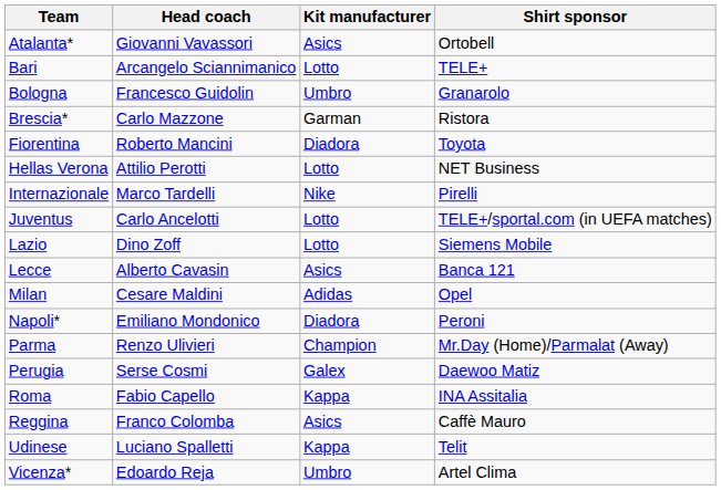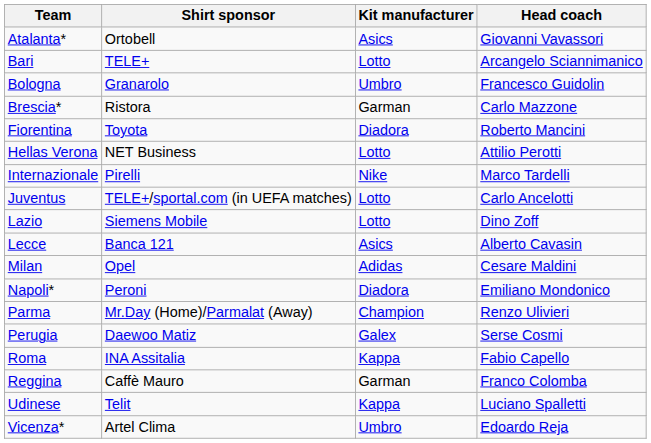columns swapped: Head coach <-> Shirt sponsor
Reggina | Kit manufacturer: Asics -> Garman
